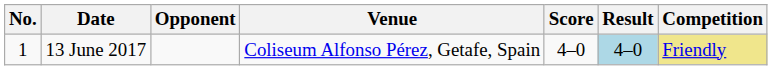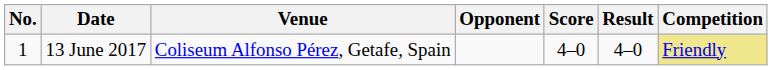columns swapped: Venue <-> Opponent
13 June 2017 | Result: lightblue background -> no background
